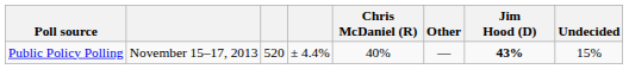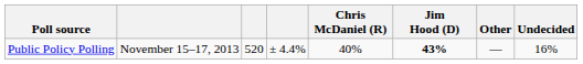columns swapped: Jim Hood (D) <-> Other
Public Policy Polling | Undecided: 15% -> 16%
